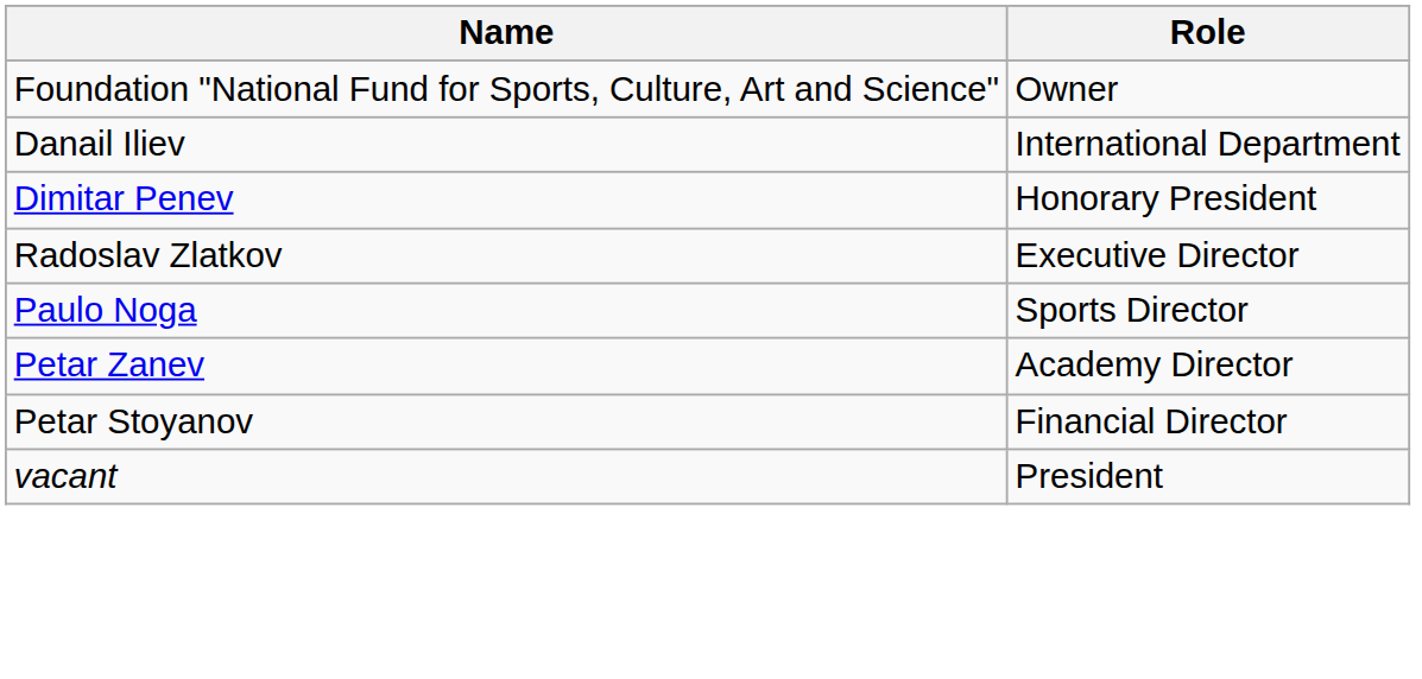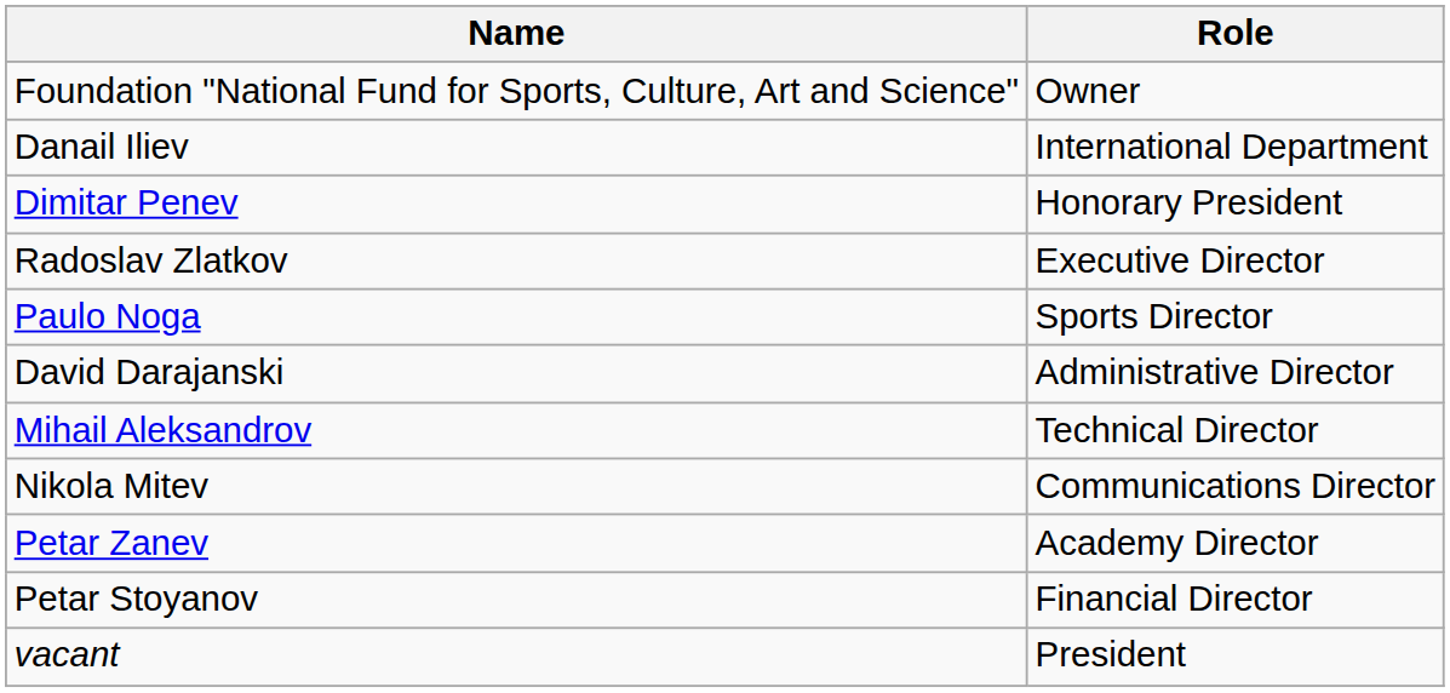+ row: David Darajanski | Administrative Director
+ row: Mihail Aleksandrov | Technical Director
+ row: Nikola Mitev | Communications Director
